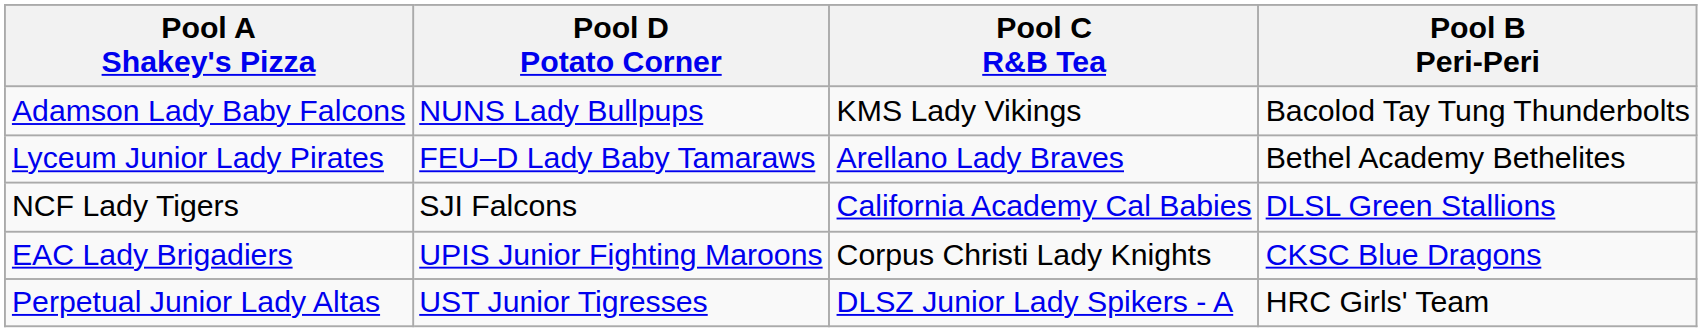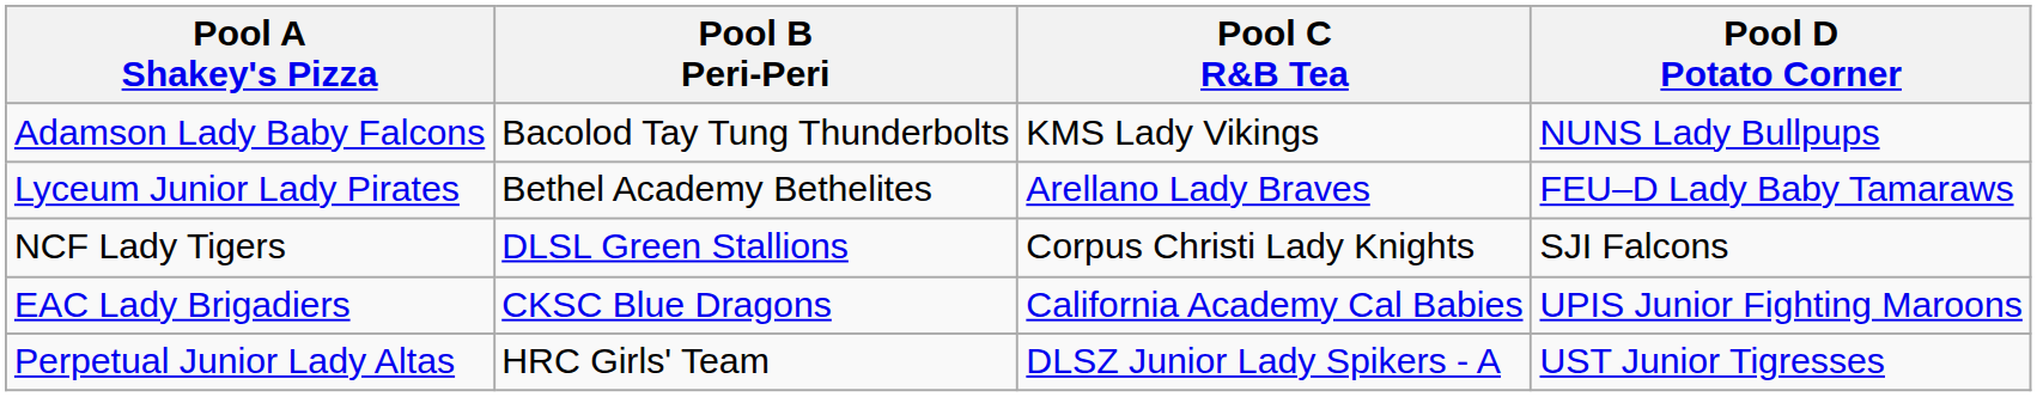columns swapped: Pool B Peri-Peri <-> Pool D Potato Corner
NCF Lady Tigers | Pool C R&B Tea: California Academy Cal Babies -> Corpus Christi Lady Knights
EAC Lady Brigadiers | Pool C R&B Tea: Corpus Christi Lady Knights -> California Academy Cal Babies
